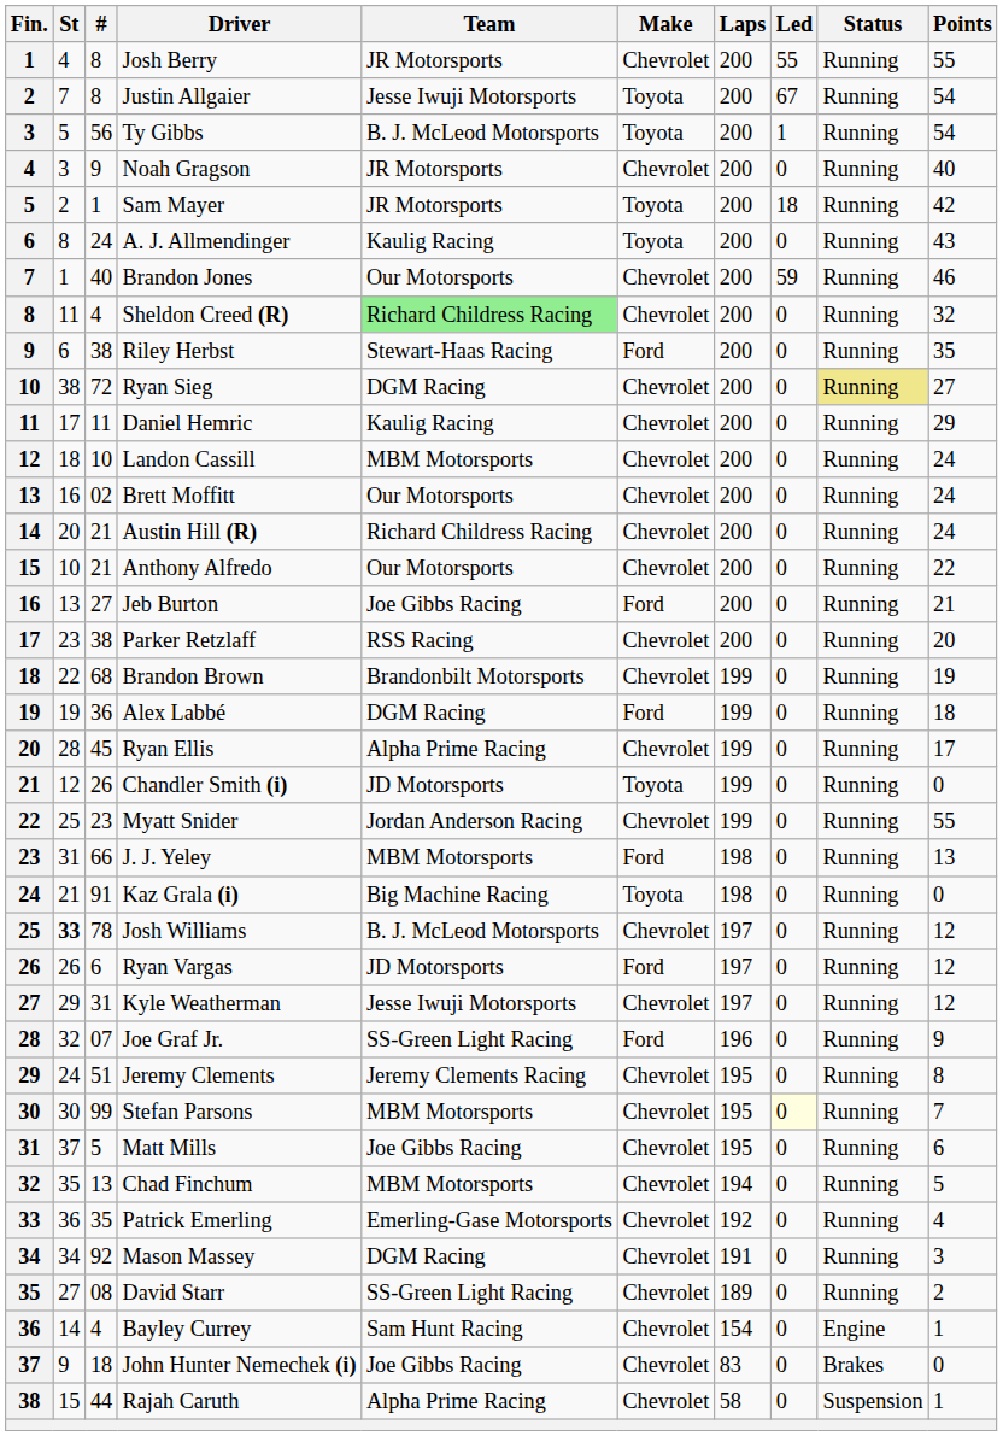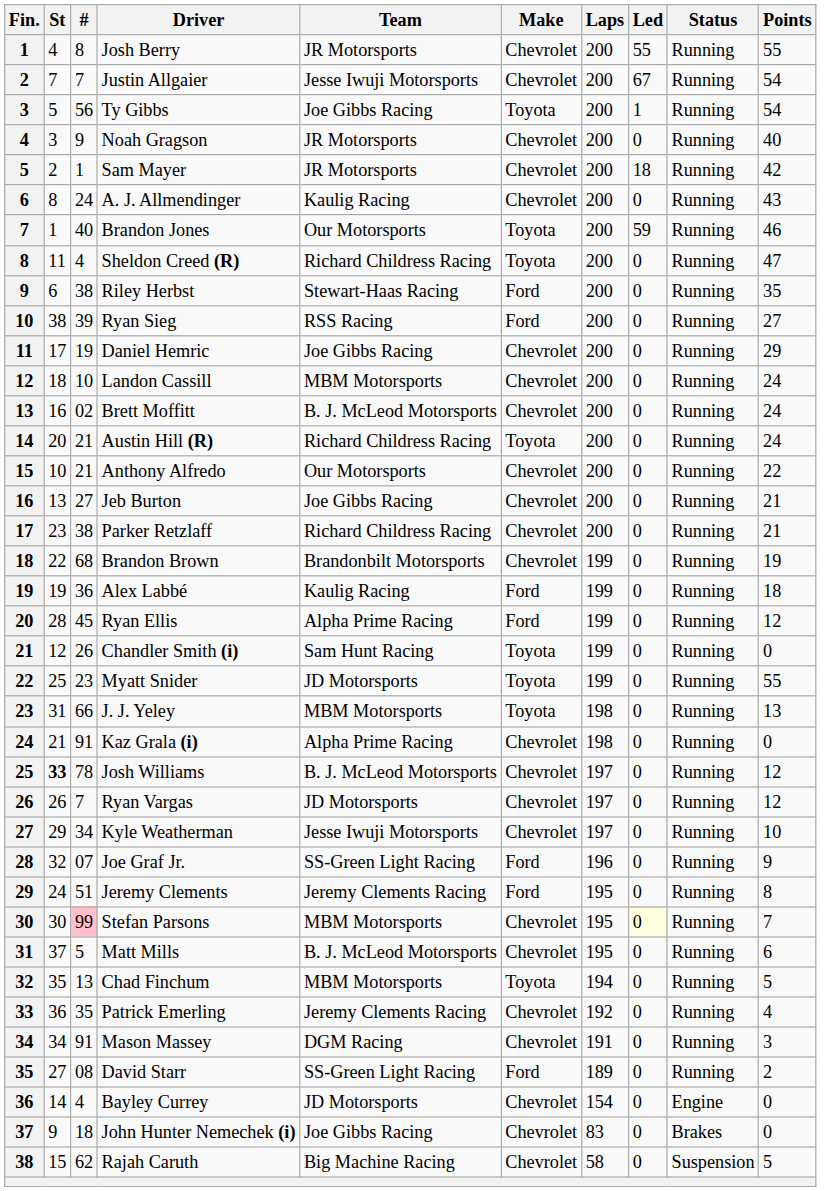Justin Allgaier | #: 8 -> 7
Justin Allgaier | Make: Toyota -> Chevrolet
Ty Gibbs | Team: B. J. McLeod Motorsports -> Joe Gibbs Racing
Sam Mayer | Make: Toyota -> Chevrolet
A. J. Allmendinger | Make: Toyota -> Chevrolet
Brandon Jones | Make: Chevrolet -> Toyota
Sheldon Creed (R) | Team: lightgreen background -> no background
Sheldon Creed (R) | Make: Chevrolet -> Toyota
Sheldon Creed (R) | Points: 32 -> 47
Ryan Sieg | #: 72 -> 39
Ryan Sieg | Team: DGM Racing -> RSS Racing
Ryan Sieg | Make: Chevrolet -> Ford
Ryan Sieg | Status: khaki background -> no background
Daniel Hemric | #: 11 -> 19
Daniel Hemric | Team: Kaulig Racing -> Joe Gibbs Racing
Brett Moffitt | Team: Our Motorsports -> B. J. McLeod Motorsports
Austin Hill (R) | Make: Chevrolet -> Toyota
Jeb Burton | Make: Ford -> Chevrolet
Parker Retzlaff | Team: RSS Racing -> Richard Childress Racing
Parker Retzlaff | Points: 20 -> 21
Alex Labbé | Team: DGM Racing -> Kaulig Racing
Ryan Ellis | Make: Chevrolet -> Ford
Ryan Ellis | Points: 17 -> 12
Chandler Smith (i) | Team: JD Motorsports -> Sam Hunt Racing
Myatt Snider | Team: Jordan Anderson Racing -> JD Motorsports
Myatt Snider | Make: Chevrolet -> Toyota
J. J. Yeley | Make: Ford -> Toyota
Kaz Grala (i) | Team: Big Machine Racing -> Alpha Prime Racing
Kaz Grala (i) | Make: Toyota -> Chevrolet
Ryan Vargas | #: 6 -> 7
Ryan Vargas | Make: Ford -> Chevrolet
Kyle Weatherman | #: 31 -> 34
Kyle Weatherman | Points: 12 -> 10
Jeremy Clements | Make: Chevrolet -> Ford
Stefan Parsons | #: no background -> pink background
Matt Mills | Team: Joe Gibbs Racing -> B. J. McLeod Motorsports
Chad Finchum | Make: Chevrolet -> Toyota
Patrick Emerling | Team: Emerling-Gase Motorsports -> Jeremy Clements Racing
Mason Massey | #: 92 -> 91
David Starr | Make: Chevrolet -> Ford
Bayley Currey | Team: Sam Hunt Racing -> JD Motorsports
Bayley Currey | Points: 1 -> 0
Rajah Caruth | #: 44 -> 62
Rajah Caruth | Team: Alpha Prime Racing -> Big Machine Racing
Rajah Caruth | Points: 1 -> 5
